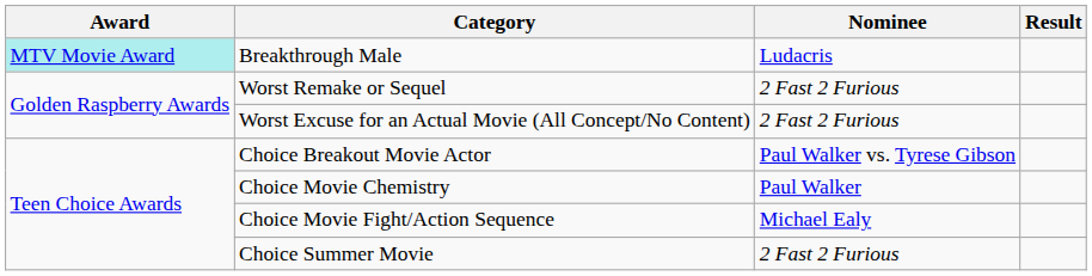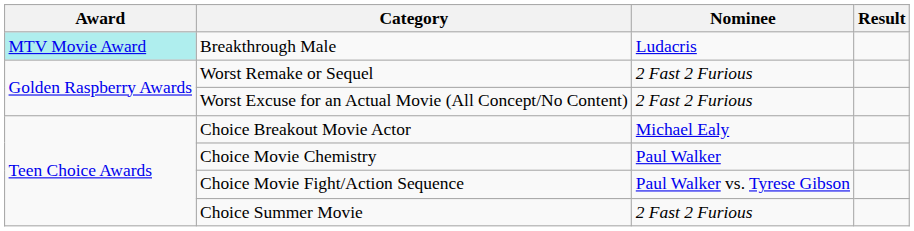Choice Breakout Movie Actor | Nominee: Paul Walker vs. Tyrese Gibson -> Michael Ealy
Choice Movie Fight/Action Sequence | Nominee: Michael Ealy -> Paul Walker vs. Tyrese Gibson
